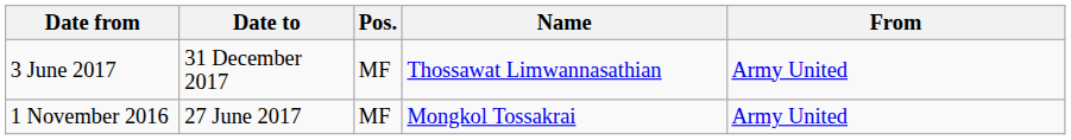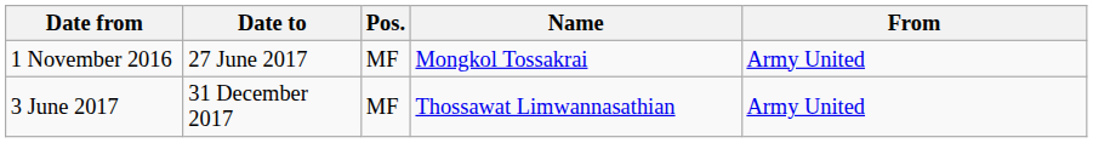rows swapped: 1 November 2016 <-> 3 June 2017
